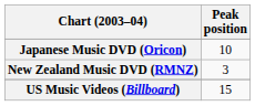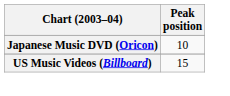- row: New Zealand Music DVD (RMNZ) | 3
